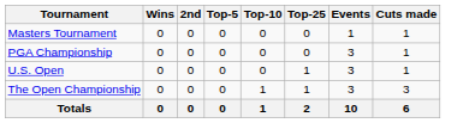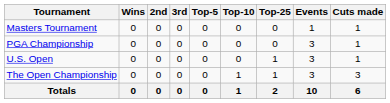+ column: 3rd | 0 | 0 | 0 | 0 | 0
